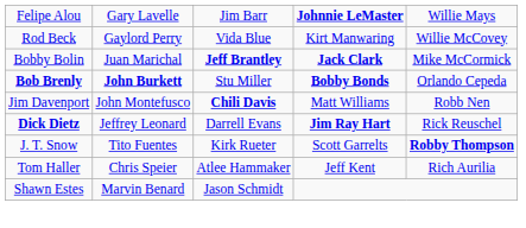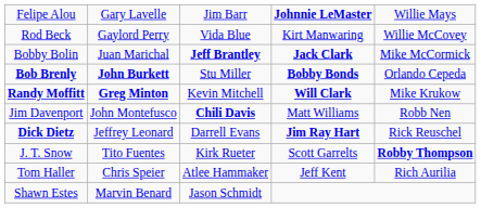+ row: Randy Moffitt | Greg Minton | Kevin Mitchell | Will Clark | Mike Krukow
